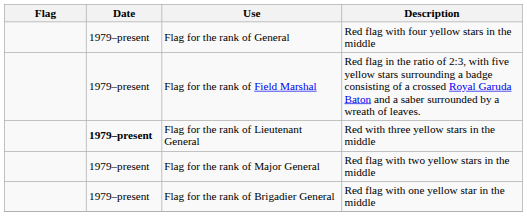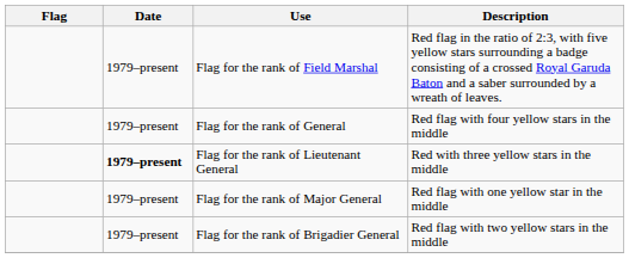rows swapped: Flag for the rank of Field Marshal <-> Flag for the rank of General
Flag for the rank of Major General | Description: Red flag with two yellow stars in the middle -> Red flag with one yellow star in the middle
Flag for the rank of Brigadier General | Description: Red flag with one yellow star in the middle -> Red flag with two yellow stars in the middle
